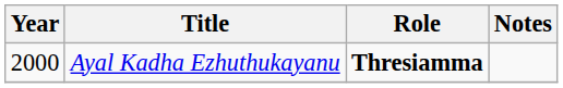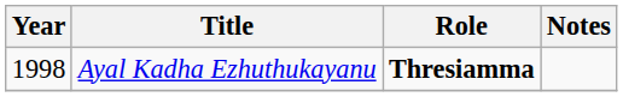Ayal Kadha Ezhuthukayanu | Year: 2000 -> 1998
